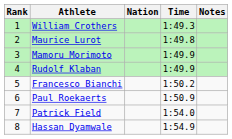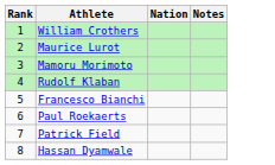- column: Time | 1:49.3 | 1:49.8 | 1:49.9 | 1:49.9 | 1:50.2 | 1:50.9 | 1:54.0 | 1:54.9
